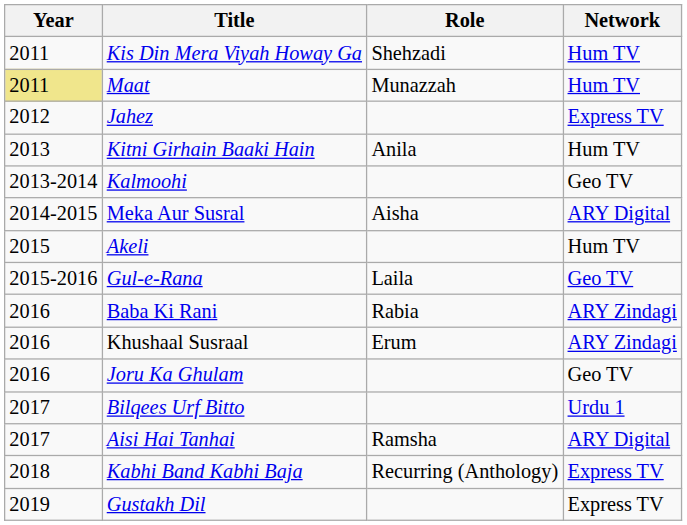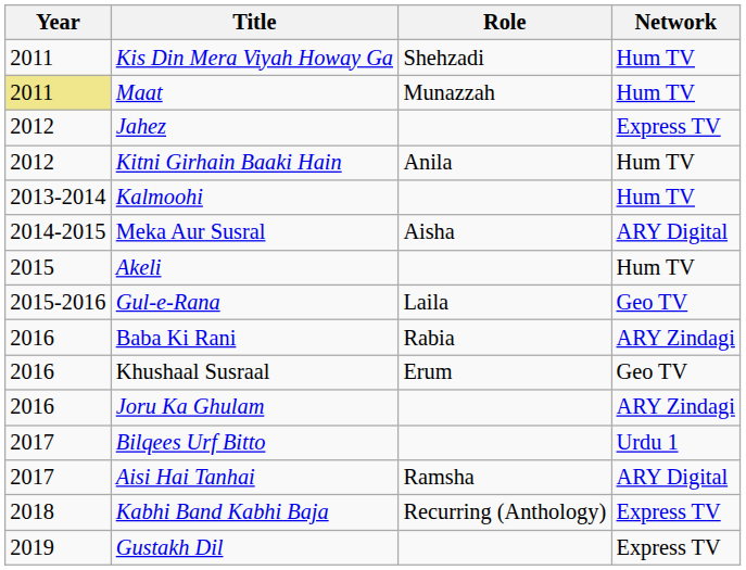Kitni Girhain Baaki Hain | Year: 2013 -> 2012
Kalmoohi | Network: Geo TV -> Hum TV
Khushaal Susraal | Network: ARY Zindagi -> Geo TV
Joru Ka Ghulam | Network: Geo TV -> ARY Zindagi
